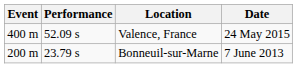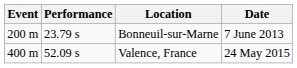rows swapped: Bonneuil-sur-Marne <-> Valence, France
